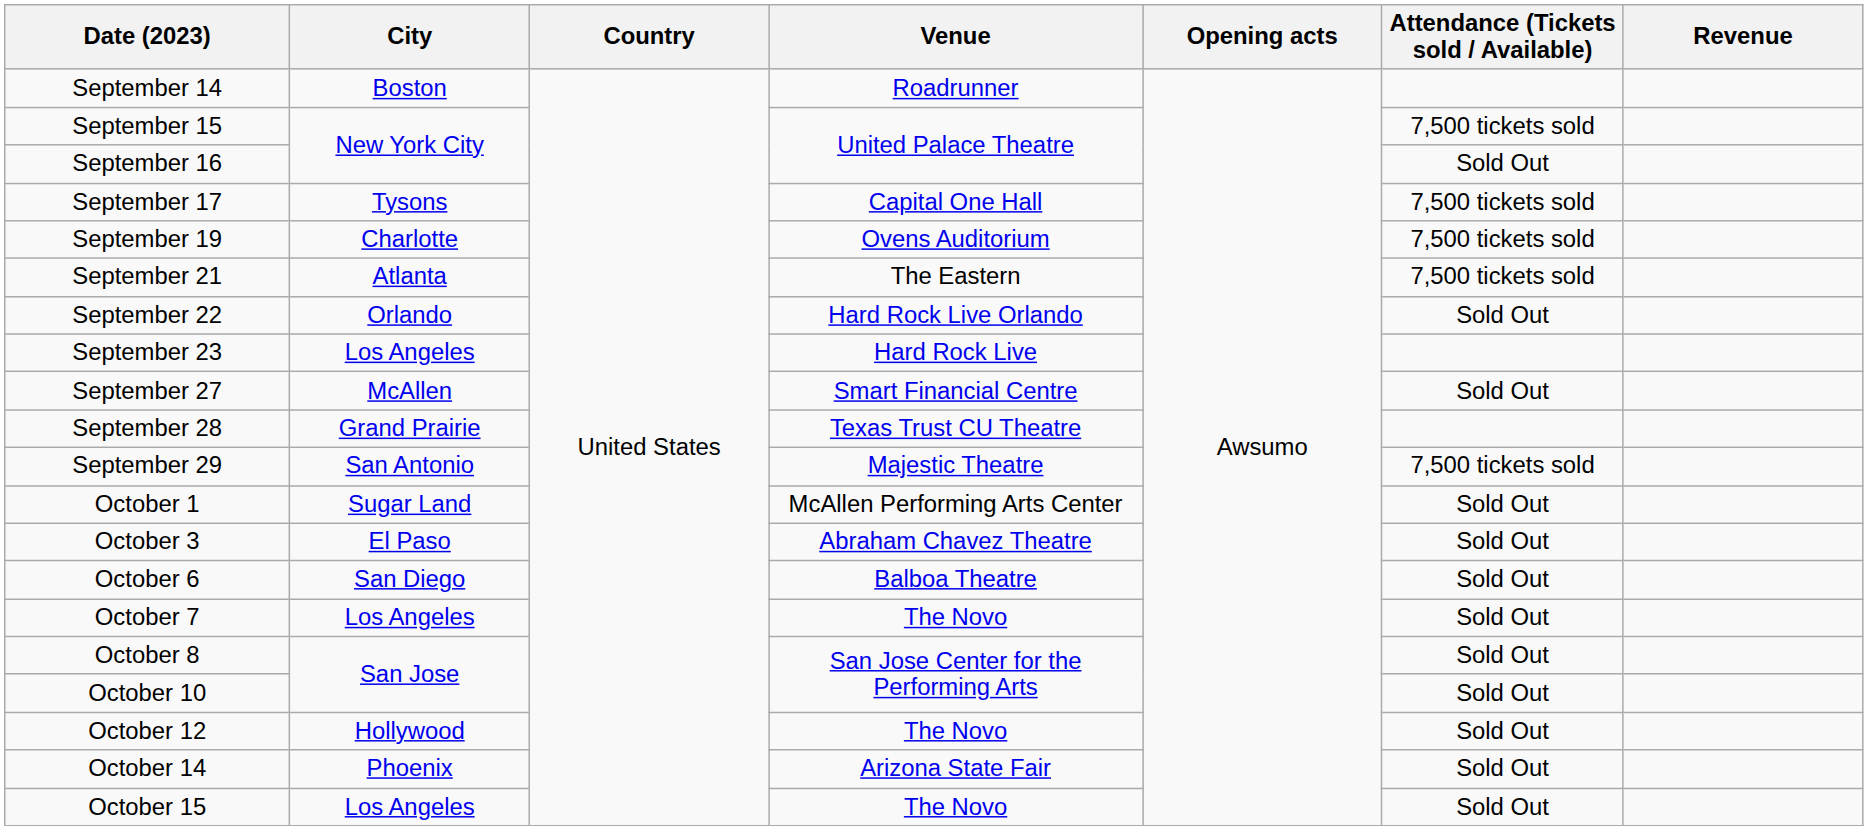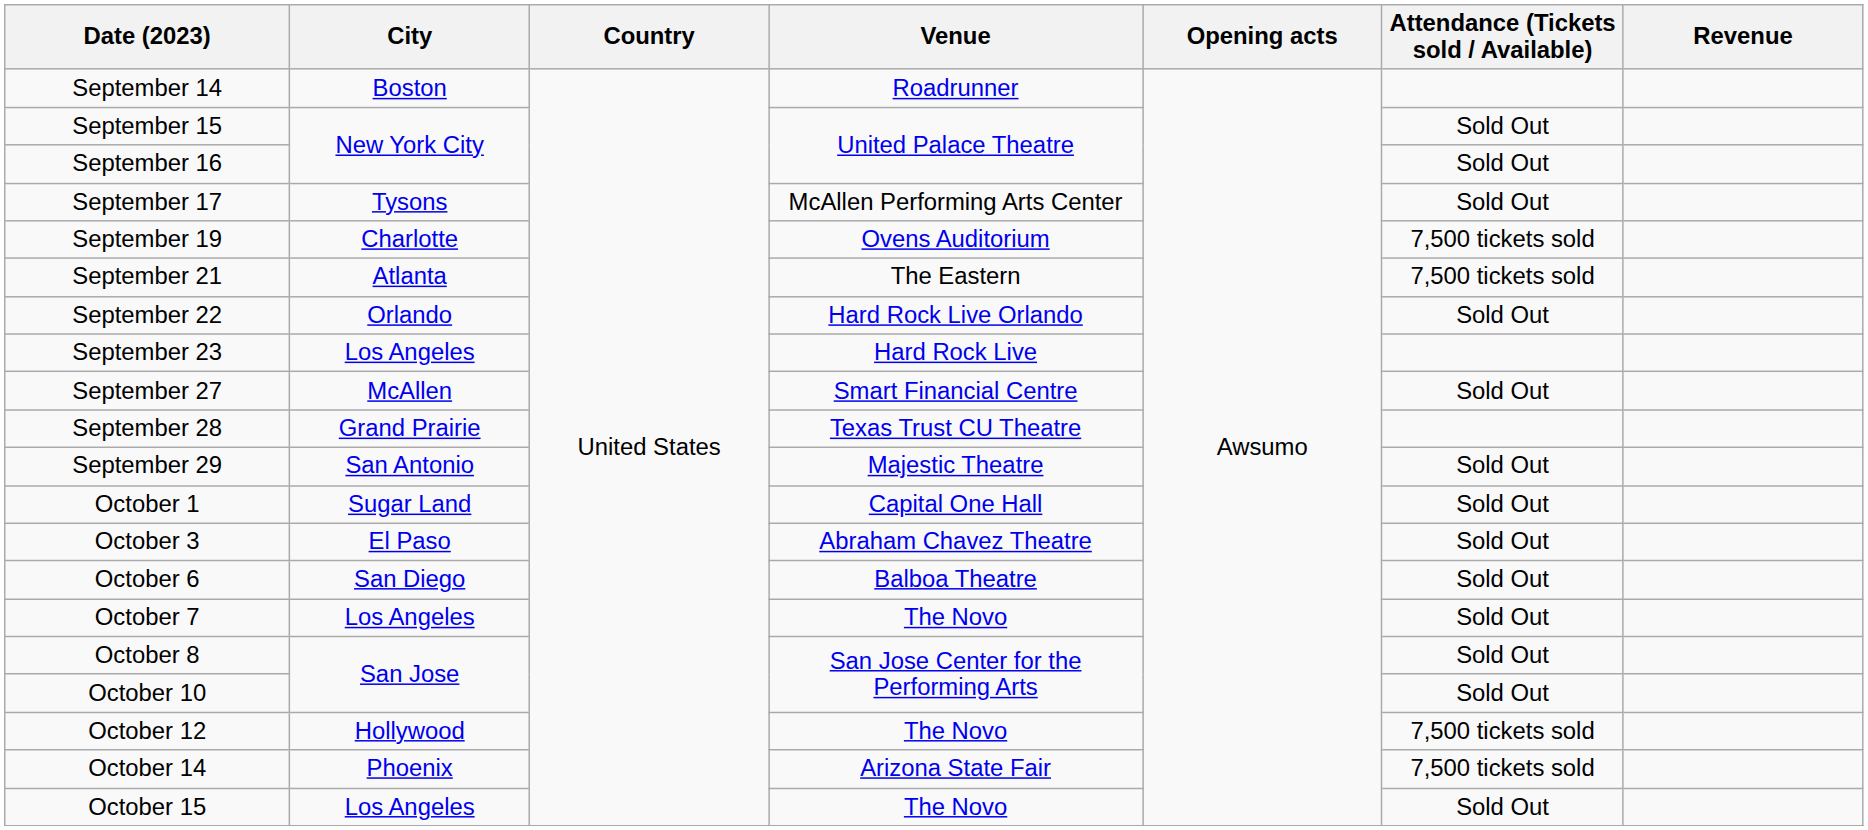September 15 | Attendance (Tickets sold / Available): 7,500 tickets sold -> Sold Out
September 17 | Venue: Capital One Hall -> McAllen Performing Arts Center
September 17 | Attendance (Tickets sold / Available): 7,500 tickets sold -> Sold Out
September 29 | Attendance (Tickets sold / Available): 7,500 tickets sold -> Sold Out
October 1 | Venue: McAllen Performing Arts Center -> Capital One Hall
October 12 | Attendance (Tickets sold / Available): Sold Out -> 7,500 tickets sold
October 14 | Attendance (Tickets sold / Available): Sold Out -> 7,500 tickets sold
